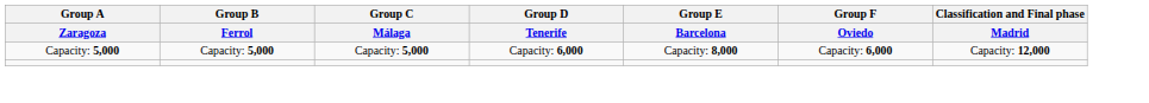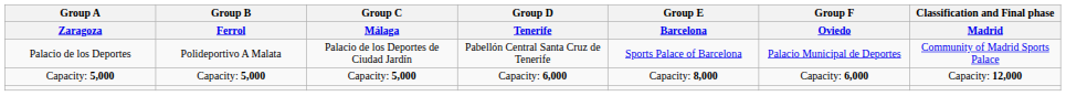+ row: Palacio de los Deportes | Polideportivo A Malata | Palacio de los Deportes de Ciudad Jardín | Pabellón Central Santa Cruz de Tenerife | Sports Palace of Barcelona | Palacio Municipal de Deportes | Community of Madrid Sports Palace
